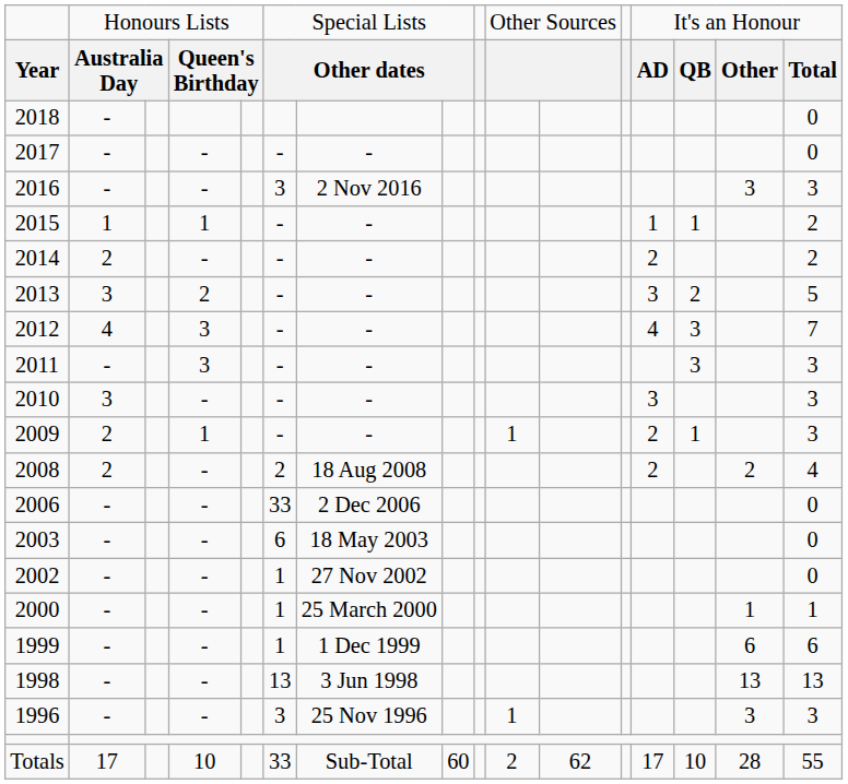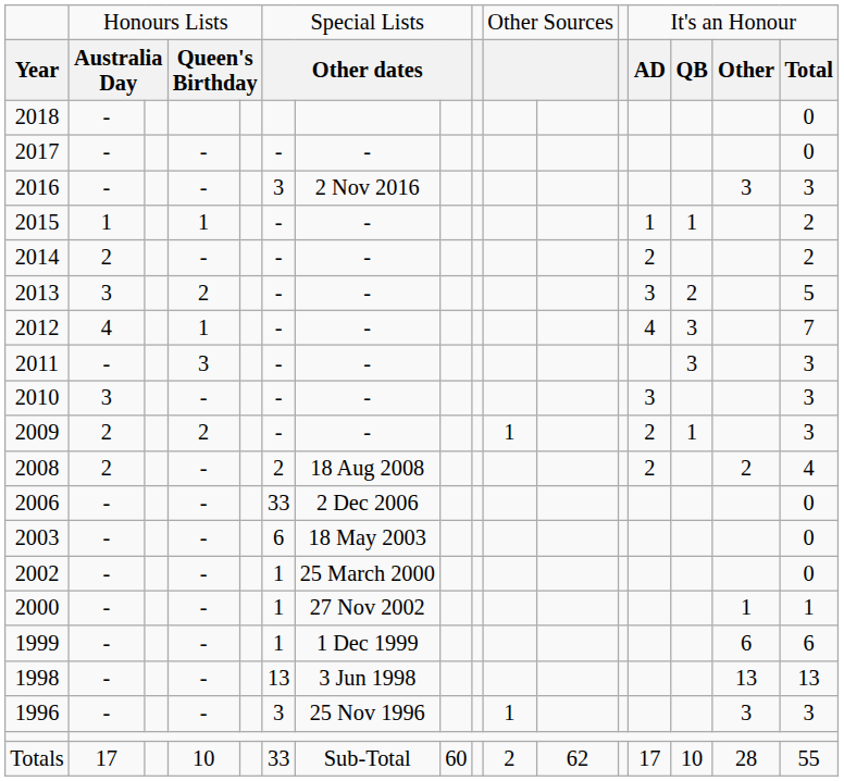2012 | column 4: 3 -> 1
2009 | column 4: 1 -> 2
2002 | column 7: 27 Nov 2002 -> 25 March 2000
2000 | column 7: 25 March 2000 -> 27 Nov 2002
